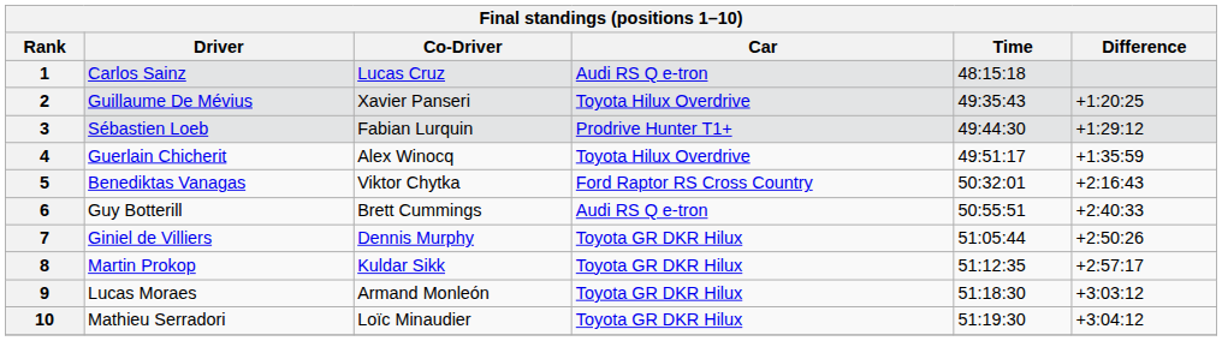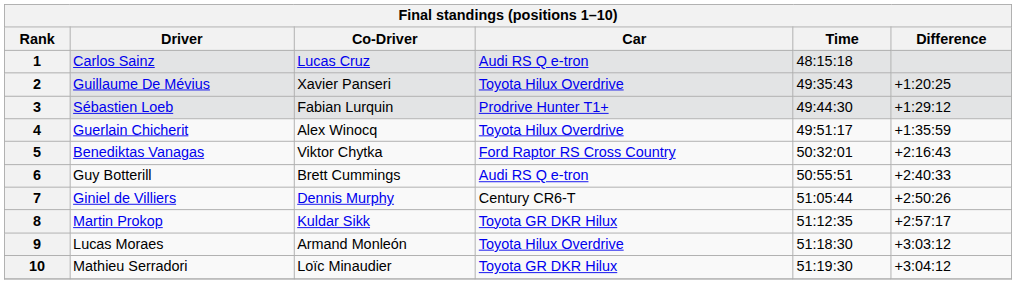7 | Car: Toyota GR DKR Hilux -> Century CR6-T
9 | Car: Toyota GR DKR Hilux -> Toyota Hilux Overdrive
